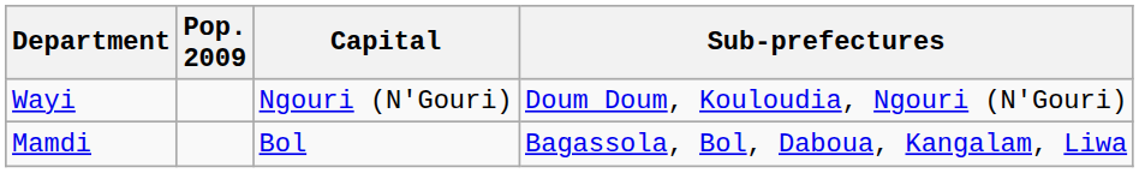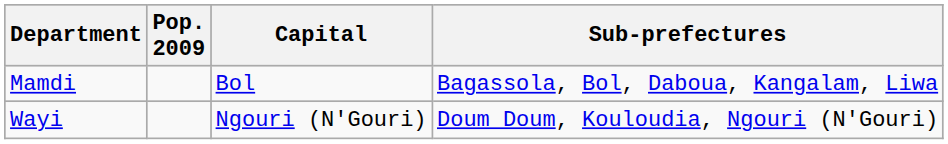rows swapped: Mamdi <-> Wayi
